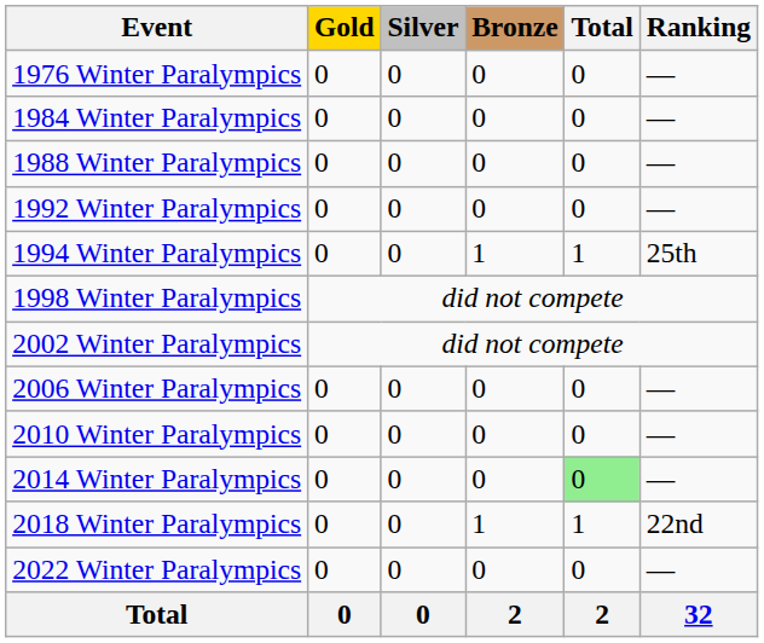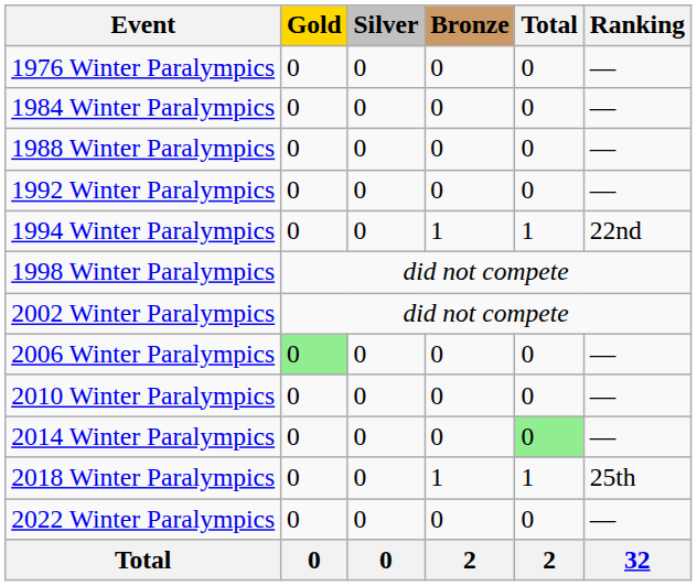1994 Winter Paralympics | Ranking: 25th -> 22nd
2006 Winter Paralympics | Gold: no background -> lightgreen background
2018 Winter Paralympics | Ranking: 22nd -> 25th
